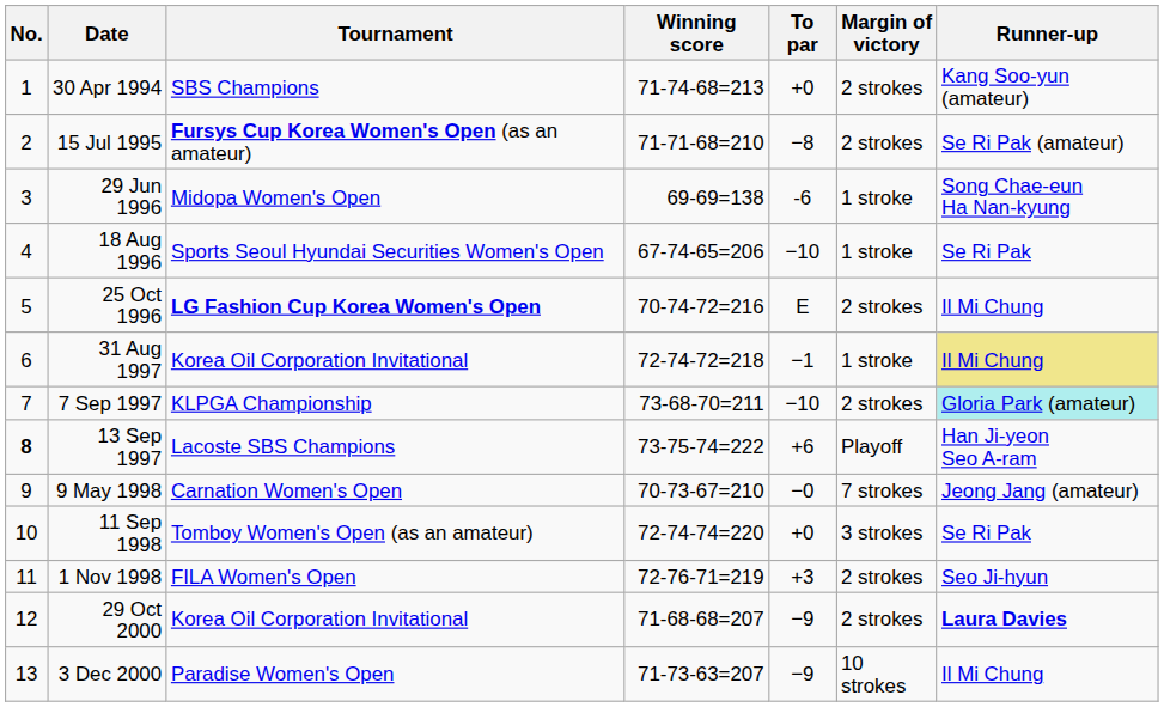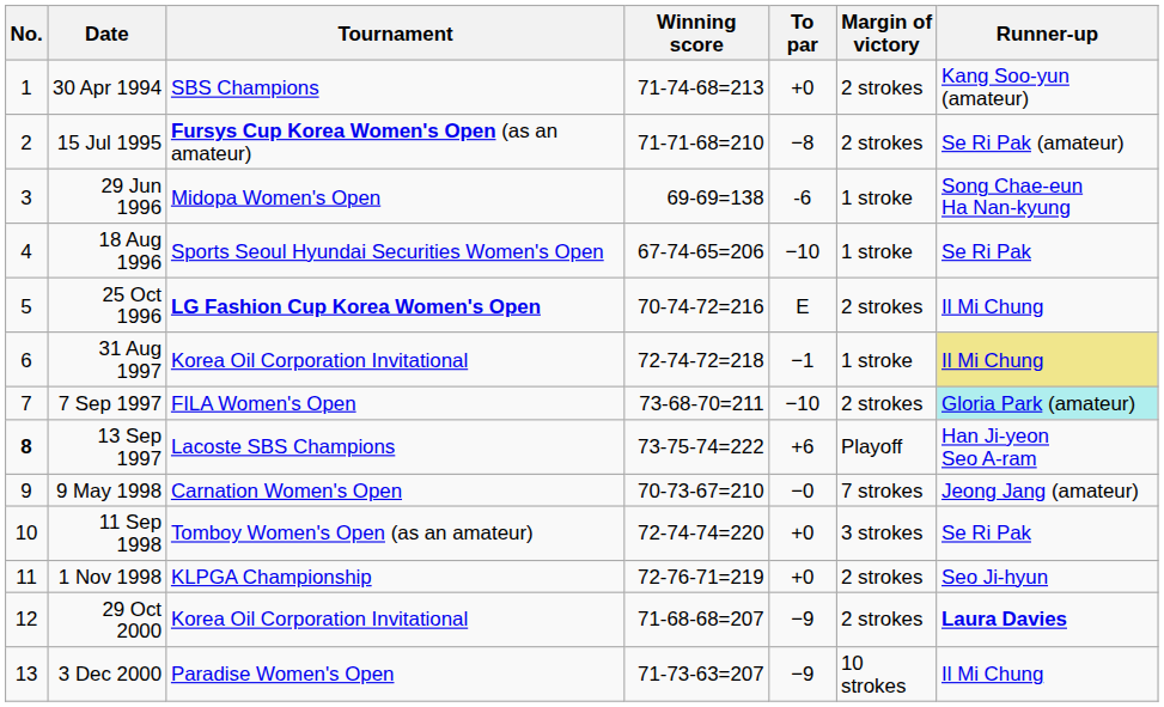7 Sep 1997 | Tournament: KLPGA Championship -> FILA Women's Open
1 Nov 1998 | Tournament: FILA Women's Open -> KLPGA Championship
1 Nov 1998 | To par: +3 -> +0
